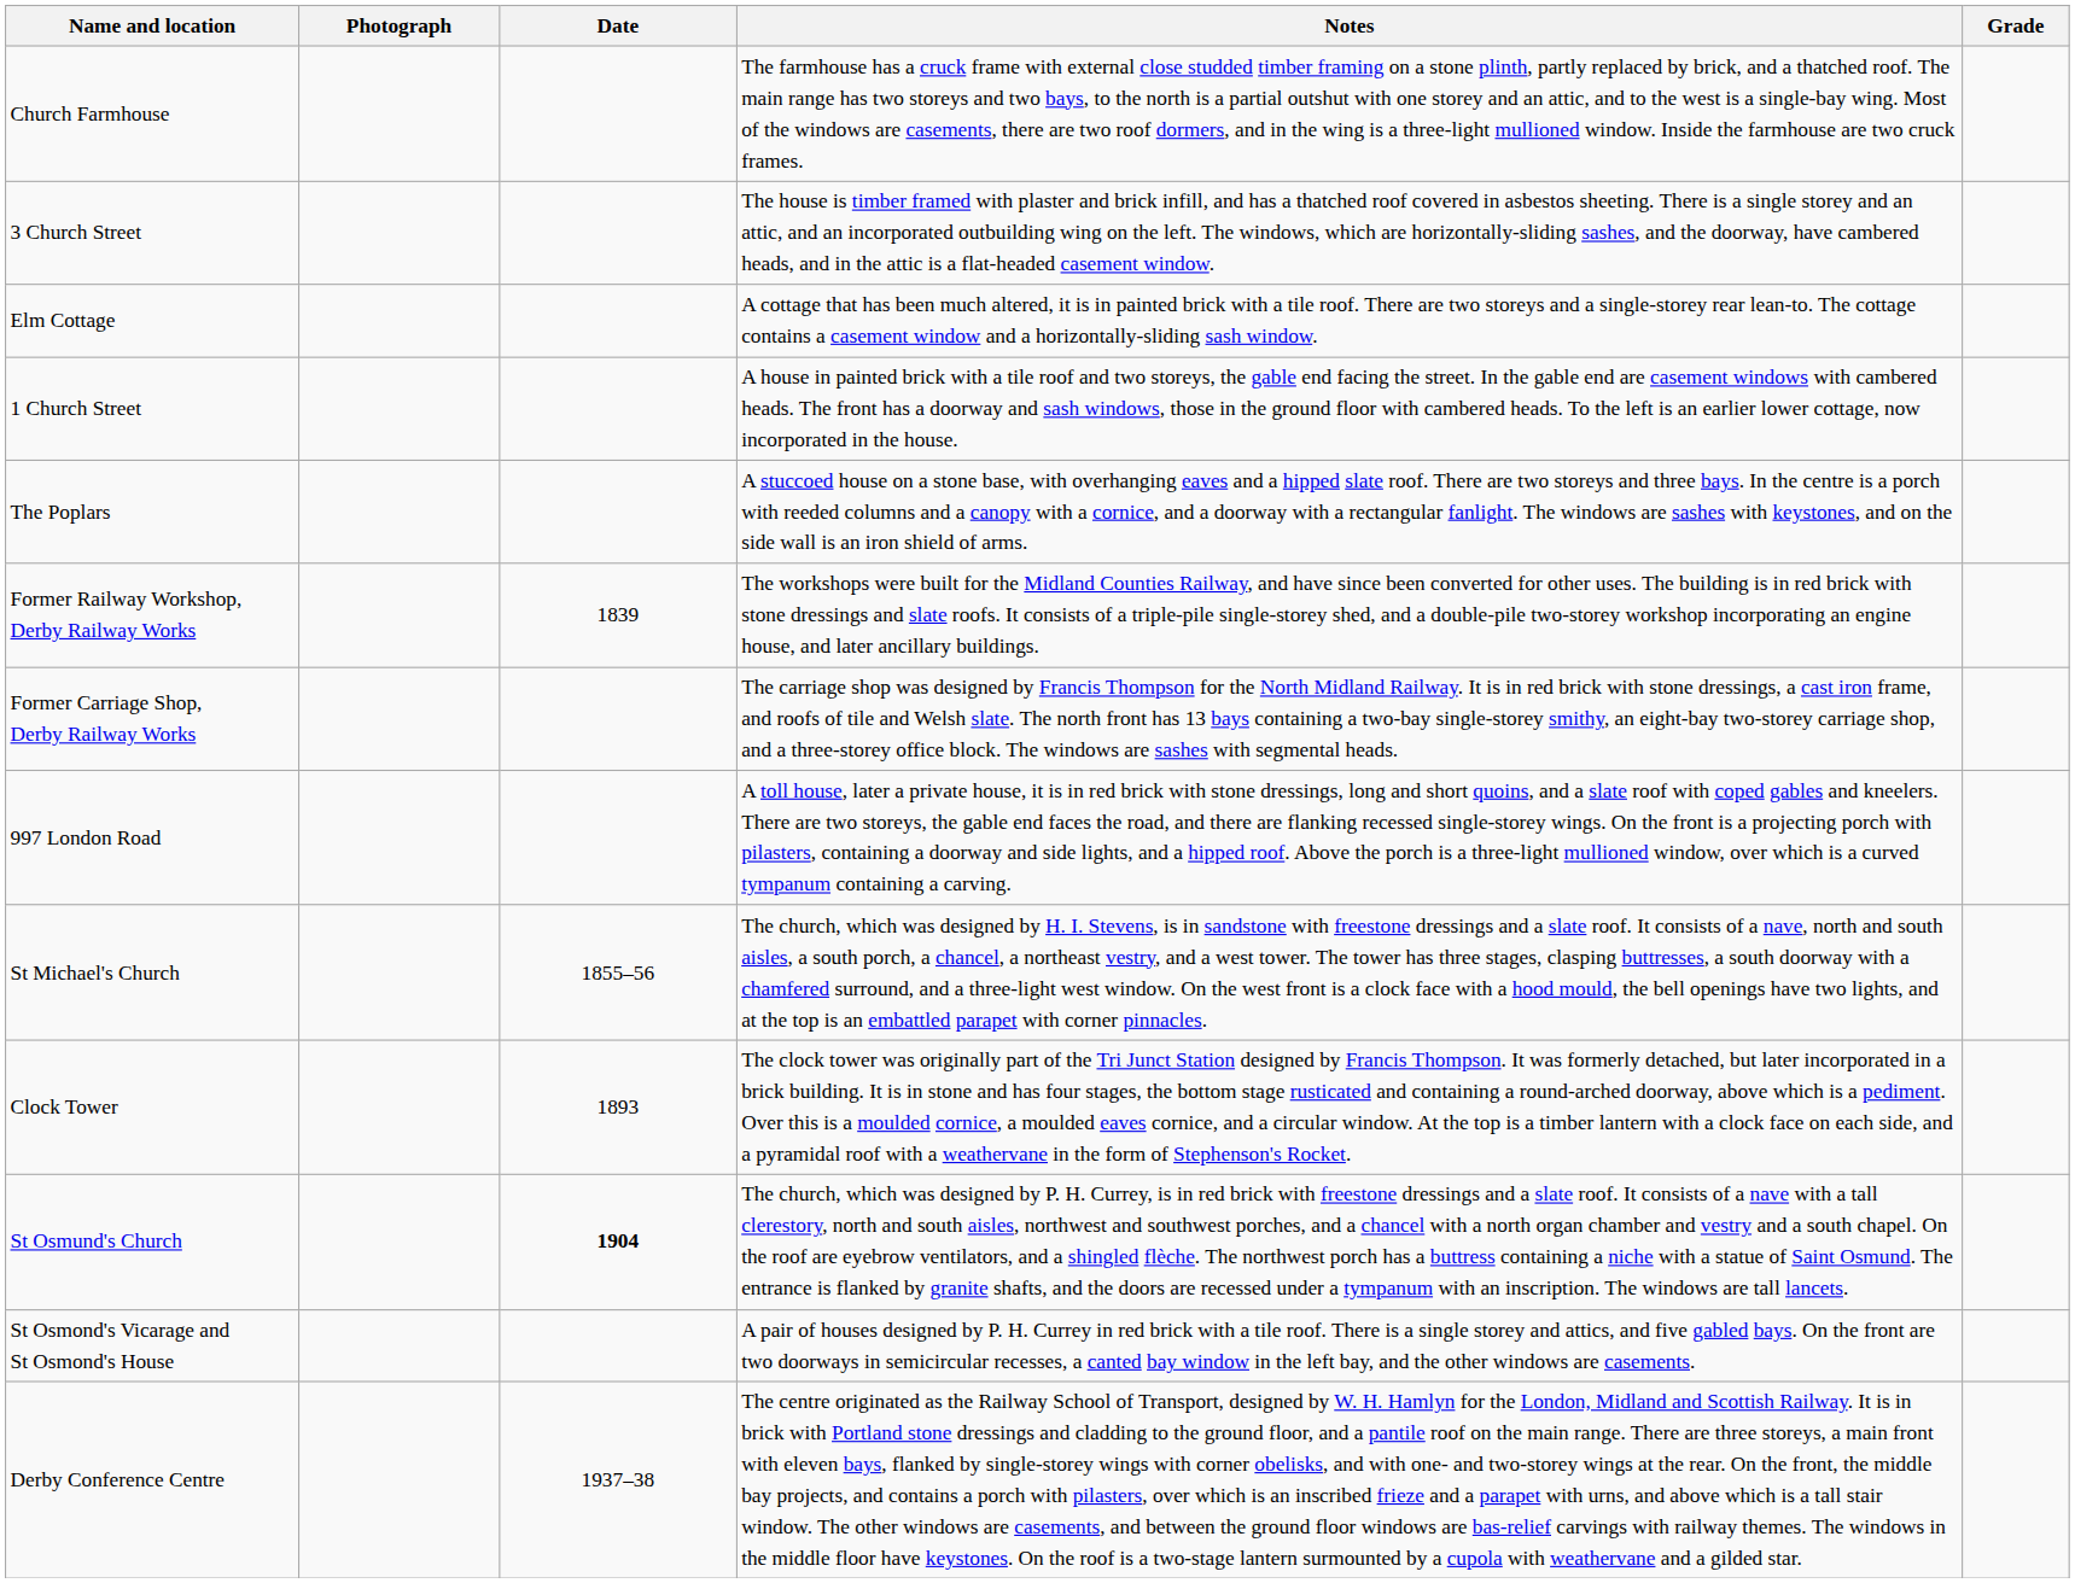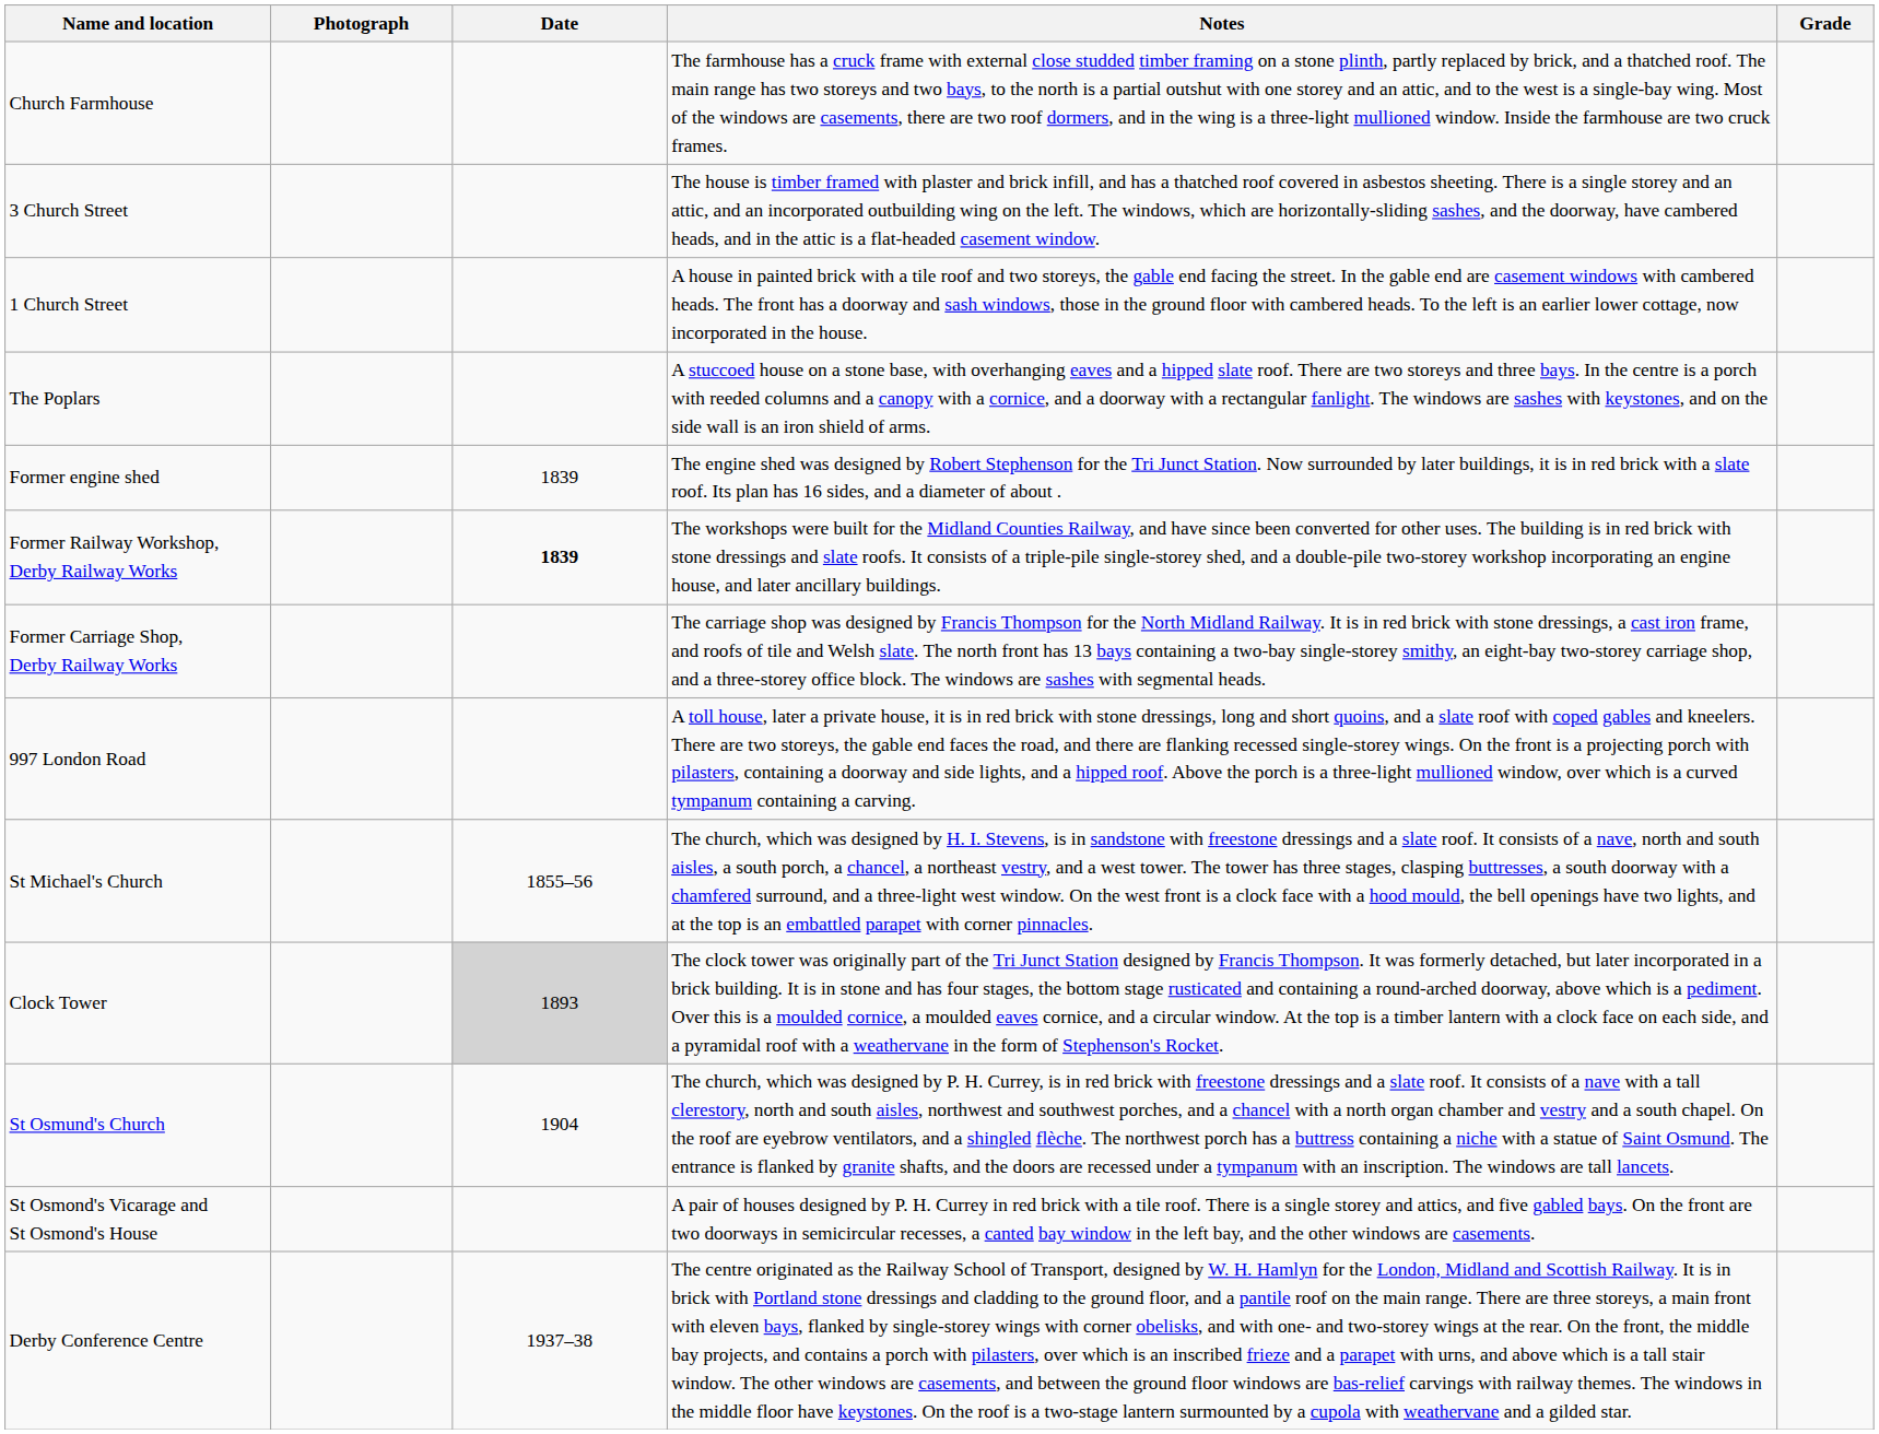- row: Elm Cottage | A cottage that has been much altered, it is in painted brick with a tile roof. There are two storeys and a single-storey rear lean-to. The cottage contains a casement window and a horizontally-sliding sash window.
+ row: Former engine shed | 1839 | The engine shed was designed by Robert Stephenson for the Tri Junct Station. Now surrounded by later buildings, it is in red brick with a slate roof. Its plan has 16 sides, and a diameter of about .
Former Railway Workshop, Derby Railway Works | Date: normal -> bold
Clock Tower | Date: no background -> lightgrey background
St Osmund's Church | Date: bold -> normal
